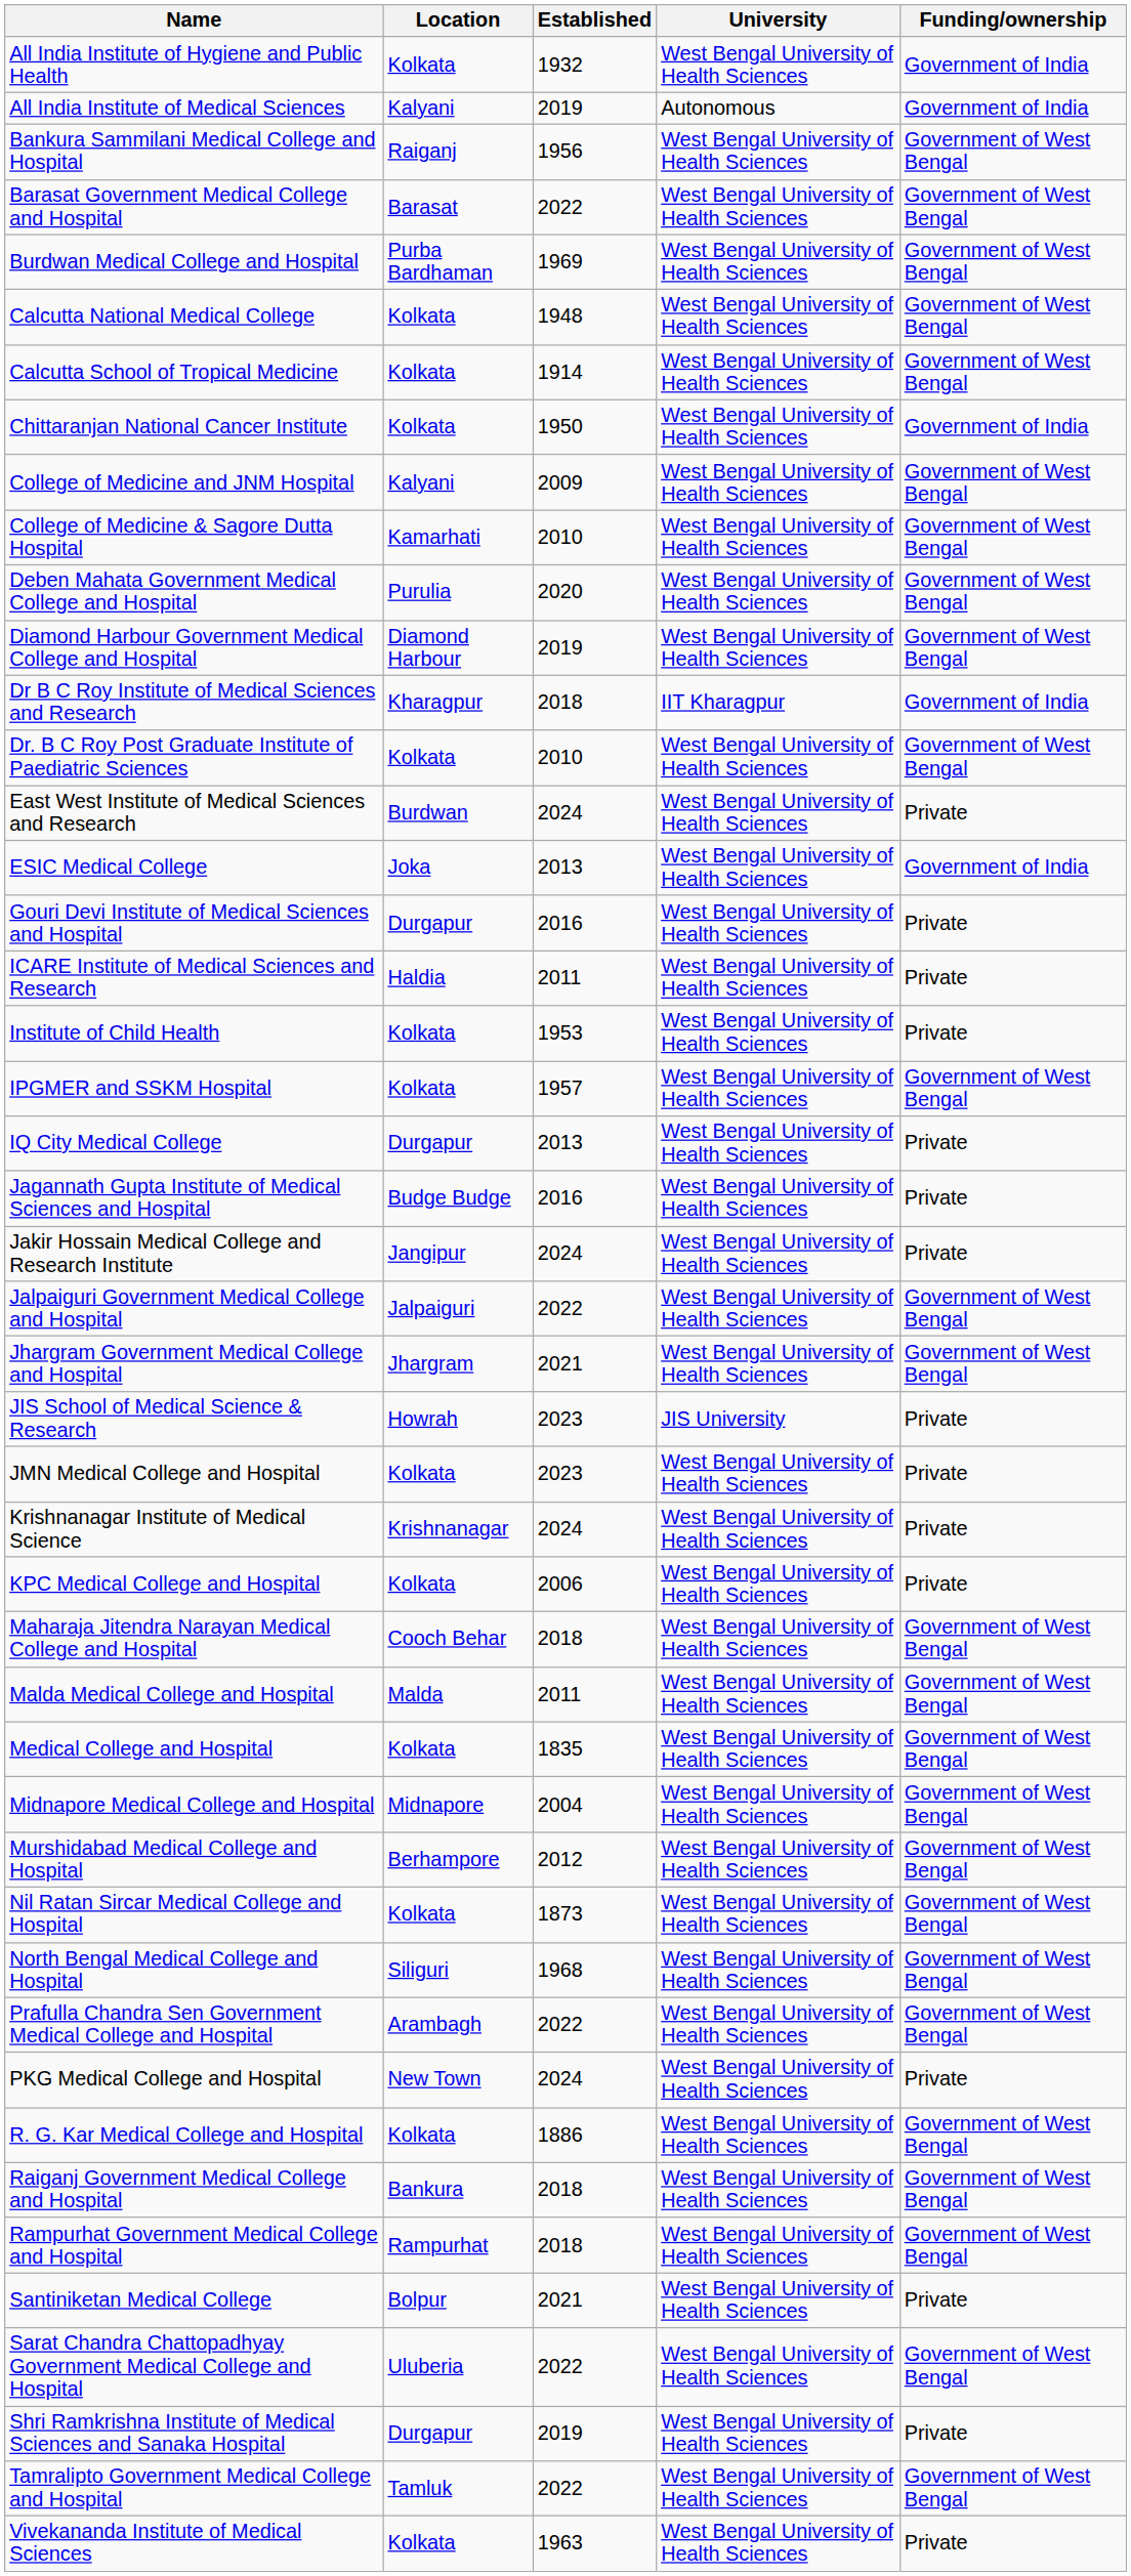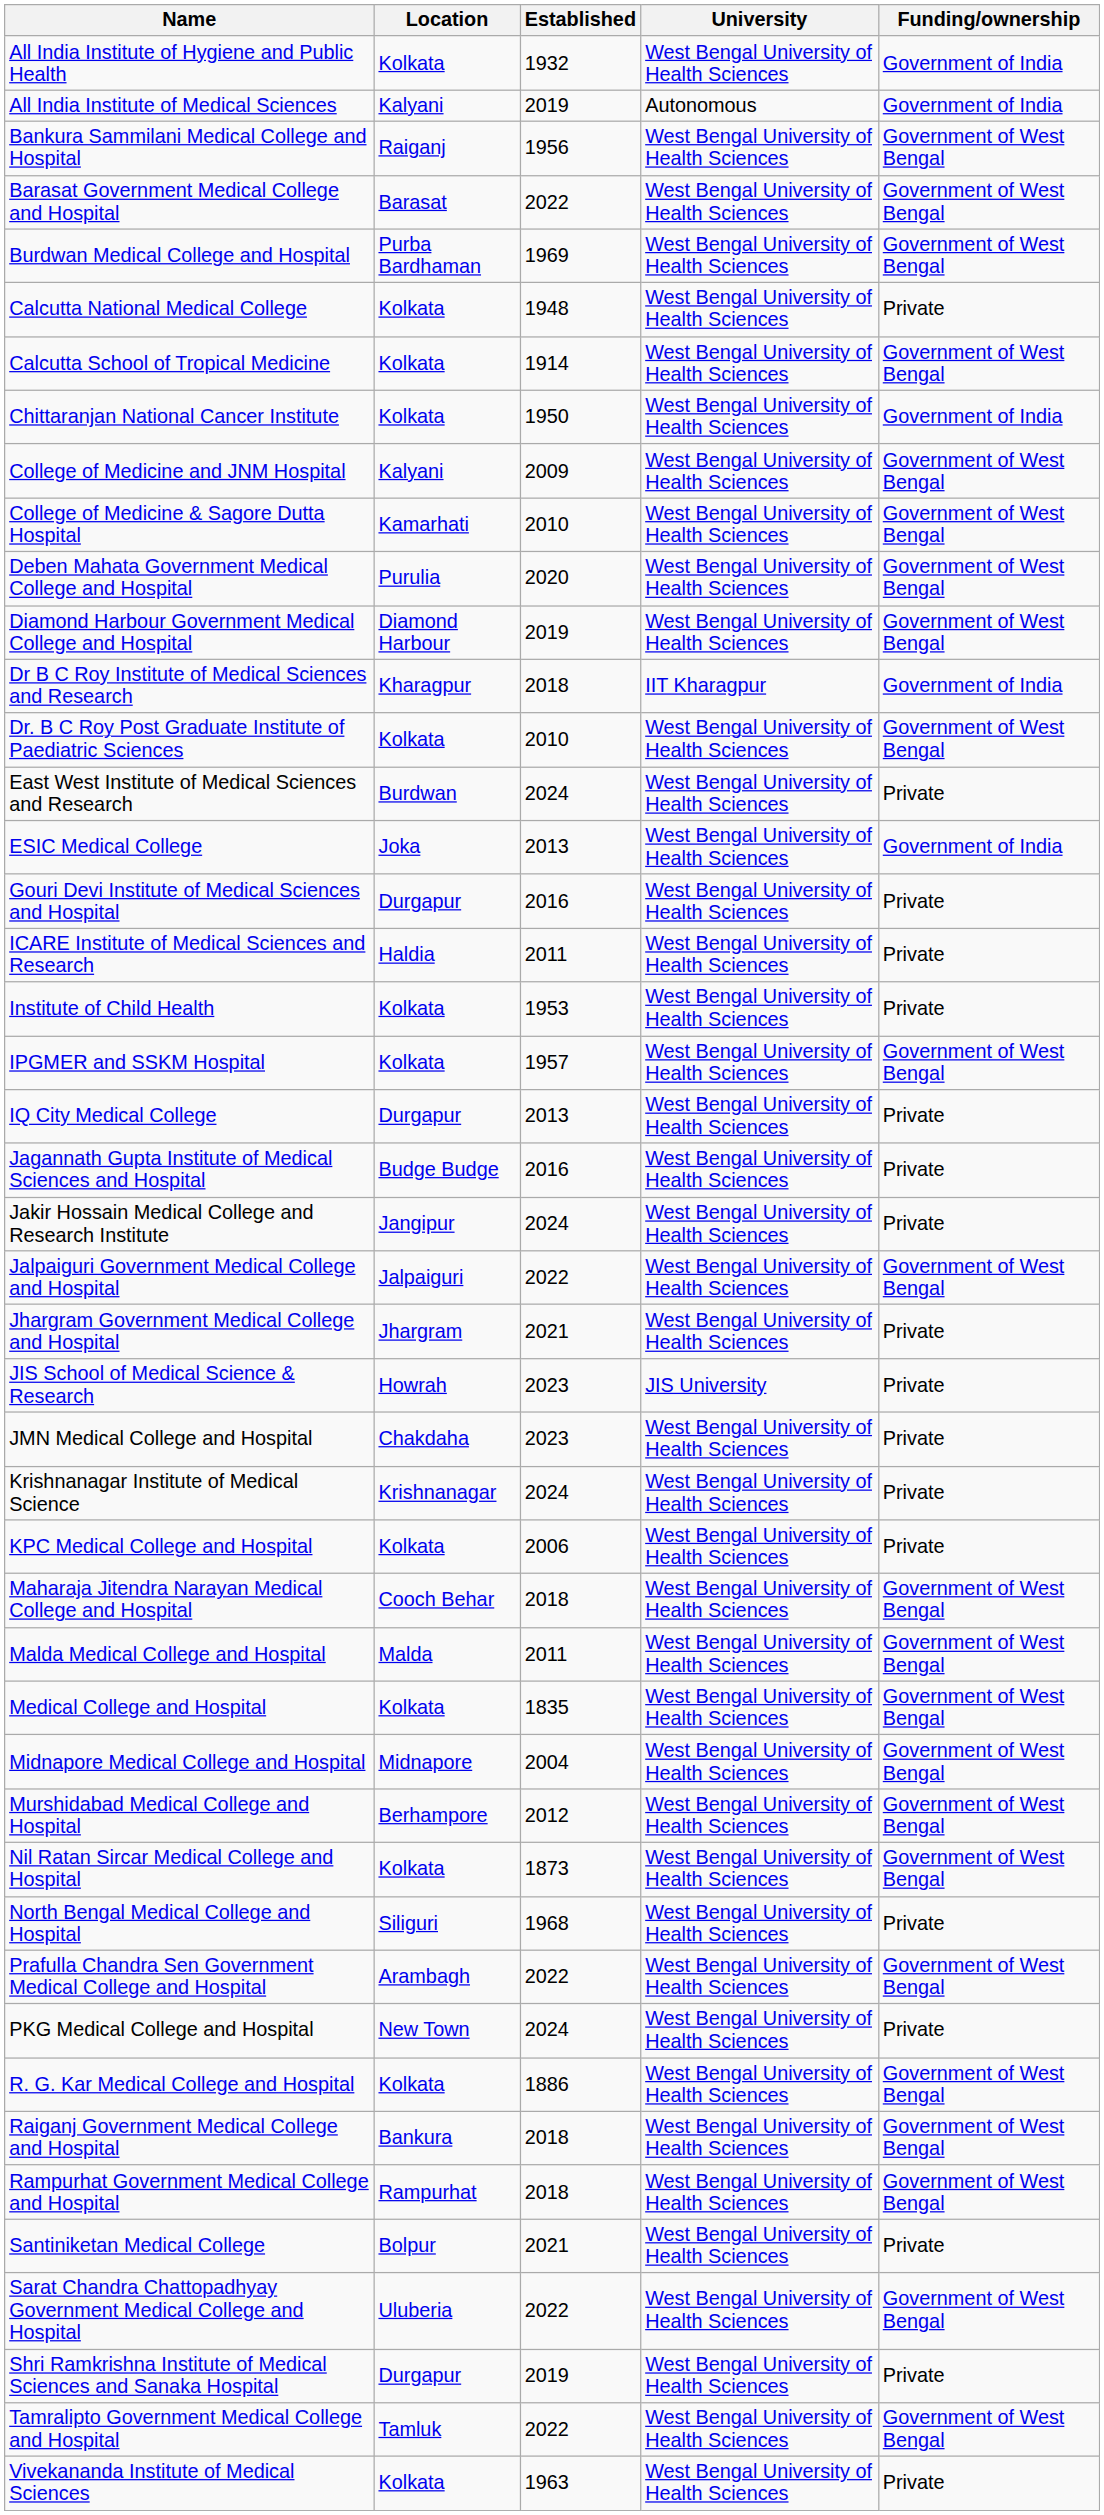Calcutta National Medical College | Funding/ownership: Government of West Bengal -> Private
Jhargram Government Medical College and Hospital | Funding/ownership: Government of West Bengal -> Private
JMN Medical College and Hospital | Location: Kolkata -> Chakdaha
North Bengal Medical College and Hospital | Funding/ownership: Government of West Bengal -> Private
